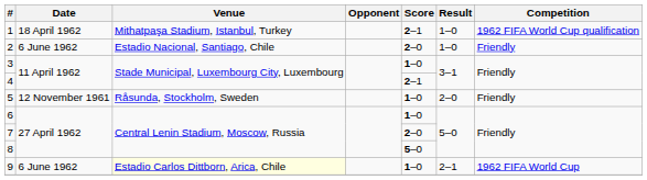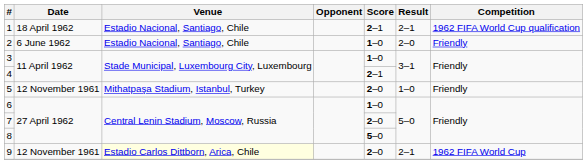1 | Venue: Mithatpaşa Stadium, Istanbul, Turkey -> Estadio Nacional, Santiago, Chile
1 | Result: 1–0 -> 2–1
2 | Score: 2–0 -> 1–0
2 | Result: 1–0 -> 2–0
5 | Venue: Råsunda, Stockholm, Sweden -> Mithatpaşa Stadium, Istanbul, Turkey
5 | Score: 1–0 -> 2–0
5 | Result: 2–0 -> 1–0
9 | Date: 6 June 1962 -> 12 November 1961
9 | Score: 1–0 -> 2–0
